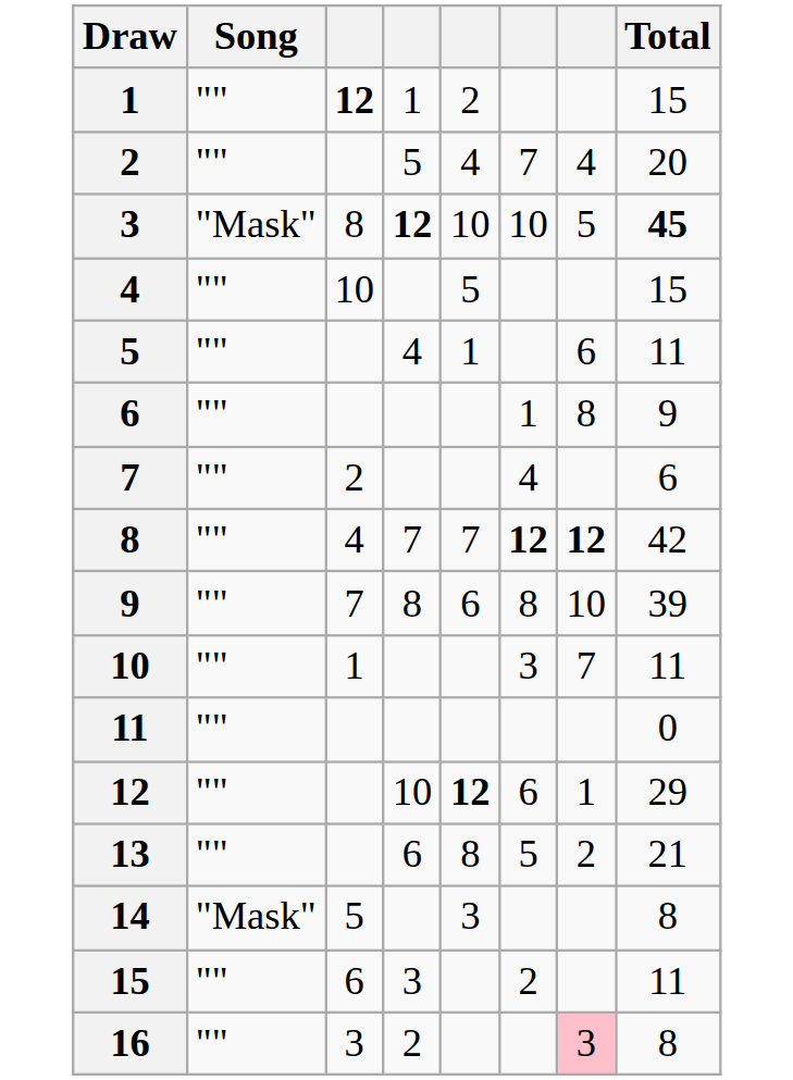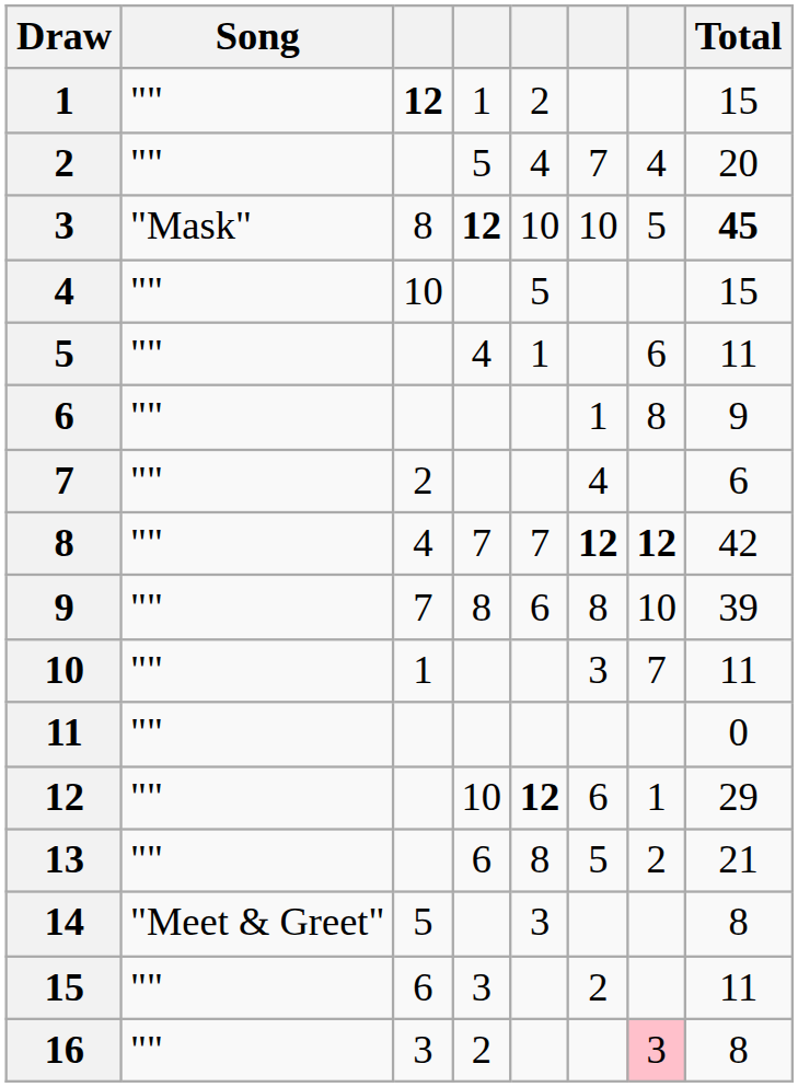14 | Song: "Mask" -> "Meet & Greet"
